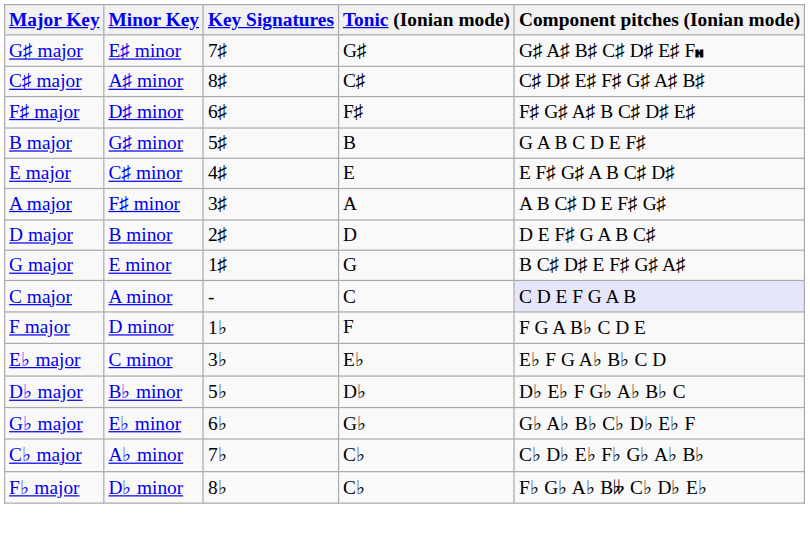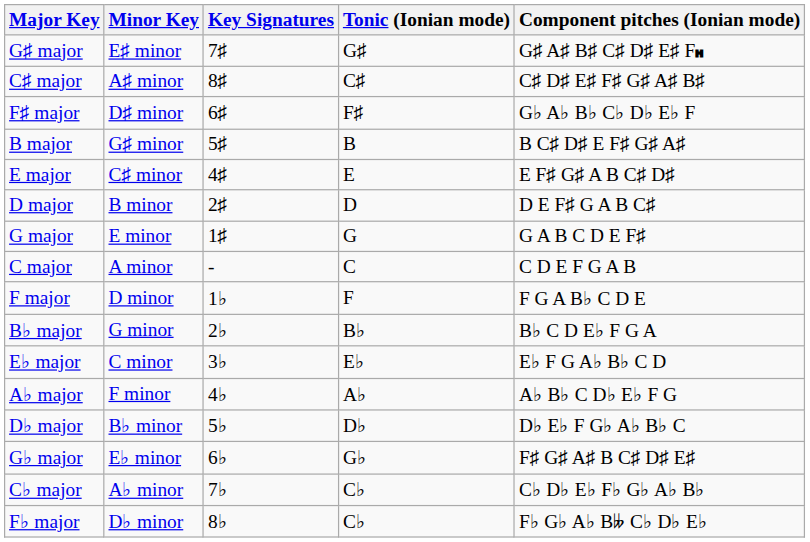F♯ major | Component pitches (Ionian mode): F♯ G♯ A♯ B C♯ D♯ E♯ -> G♭ A♭ B♭ C♭ D♭ E♭ F
B major | Component pitches (Ionian mode): G A B C D E F♯ -> B C♯ D♯ E F♯ G♯ A♯
- row: A major | F♯ minor | 3♯ | A | A B C♯ D E F♯ G♯
G major | Component pitches (Ionian mode): B C♯ D♯ E F♯ G♯ A♯ -> G A B C D E F♯
C major | Component pitches (Ionian mode): lavender background -> no background
+ row: B♭ major | G minor | 2♭ | B♭ | B♭ C D E♭ F G A
+ row: A♭ major | F minor | 4♭ | A♭ | A♭ B♭ C D♭ E♭ F G
G♭ major | Component pitches (Ionian mode): G♭ A♭ B♭ C♭ D♭ E♭ F -> F♯ G♯ A♯ B C♯ D♯ E♯
